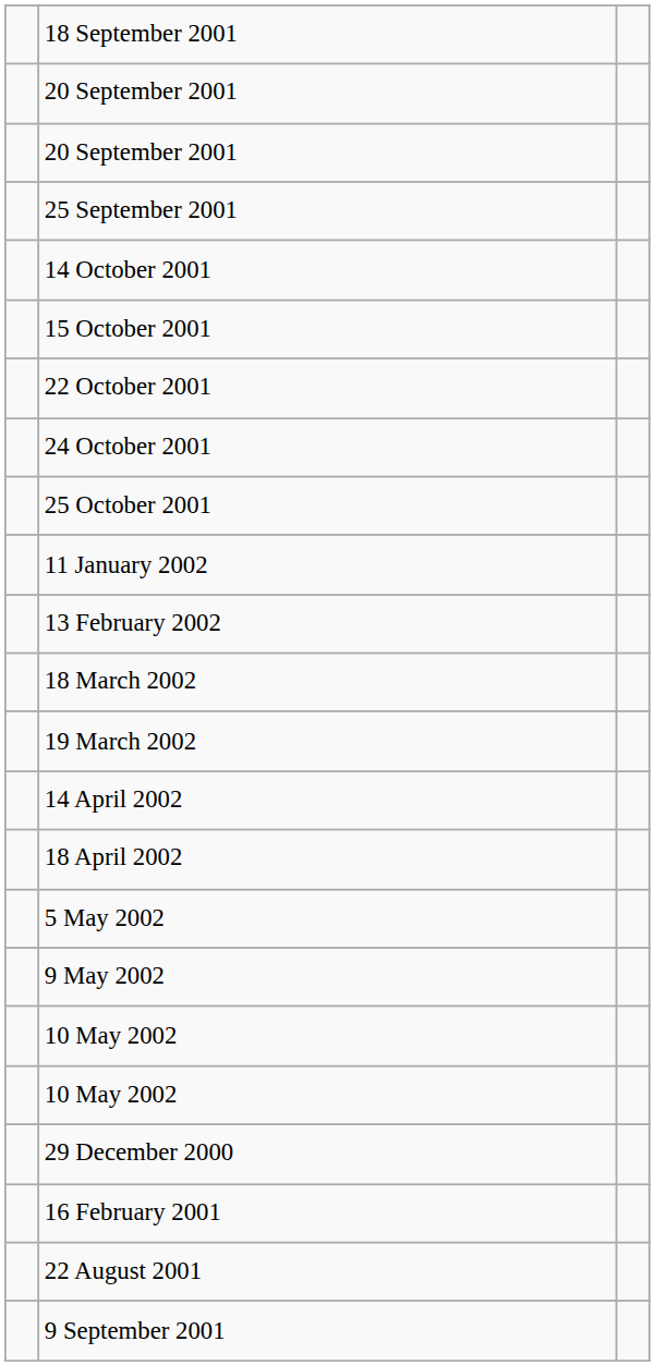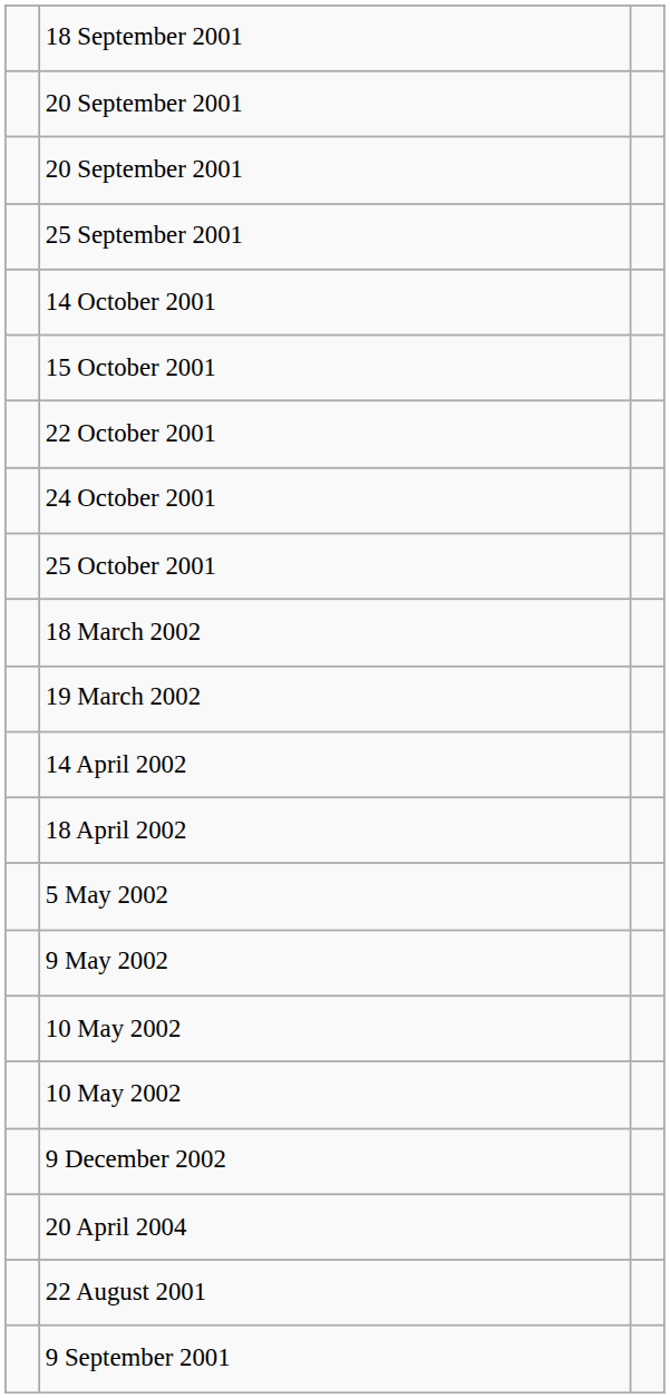- row: 11 January 2002
- row: 13 February 2002
+ row: 9 December 2002
+ row: 20 April 2004
- row: 29 December 2000
- row: 16 February 2001
